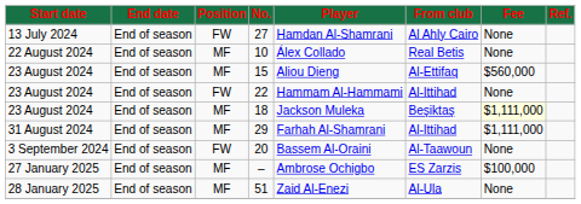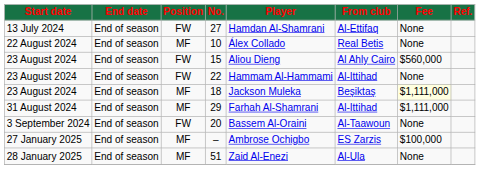27 | From club: Al Ahly Cairo -> Al-Ettifaq
15 | Position: MF -> FW
15 | From club: Al-Ettifaq -> Al Ahly Cairo
